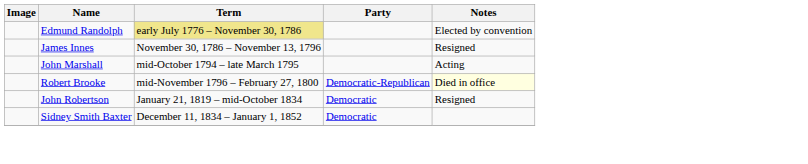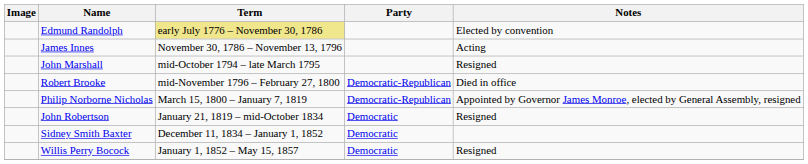James Innes | Notes: Resigned -> Acting
John Marshall | Notes: Acting -> Resigned
Robert Brooke | Notes: lightyellow background -> no background
+ row: Philip Norborne Nicholas | March 15, 1800 – January 7, 1819 | Democratic-Republican | Appointed by Governor James Monroe, elected by General Assembly, resigned
+ row: Willis Perry Bocock | January 1, 1852 – May 15, 1857 | Democratic | Resigned
